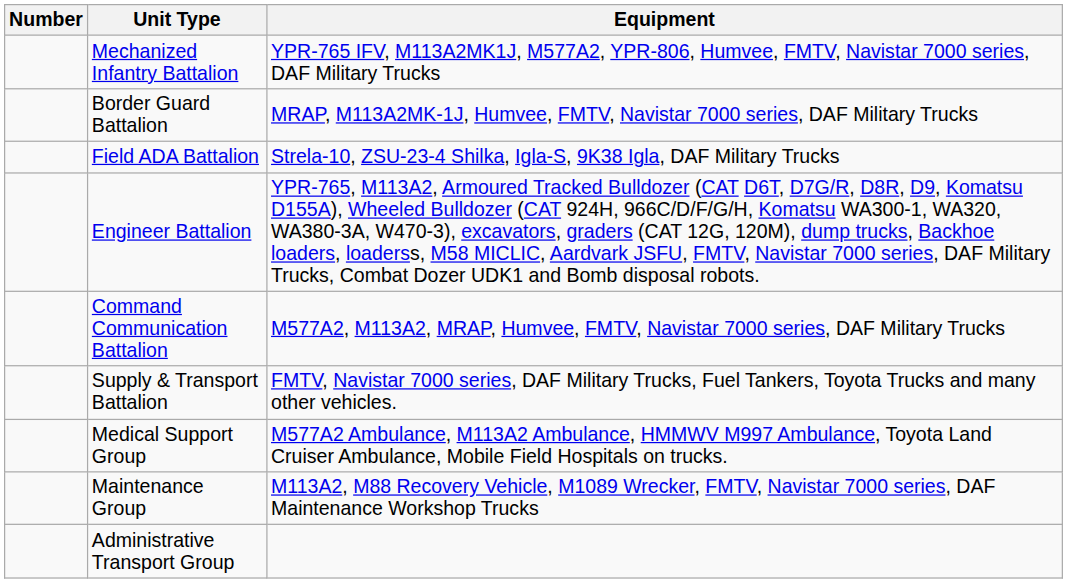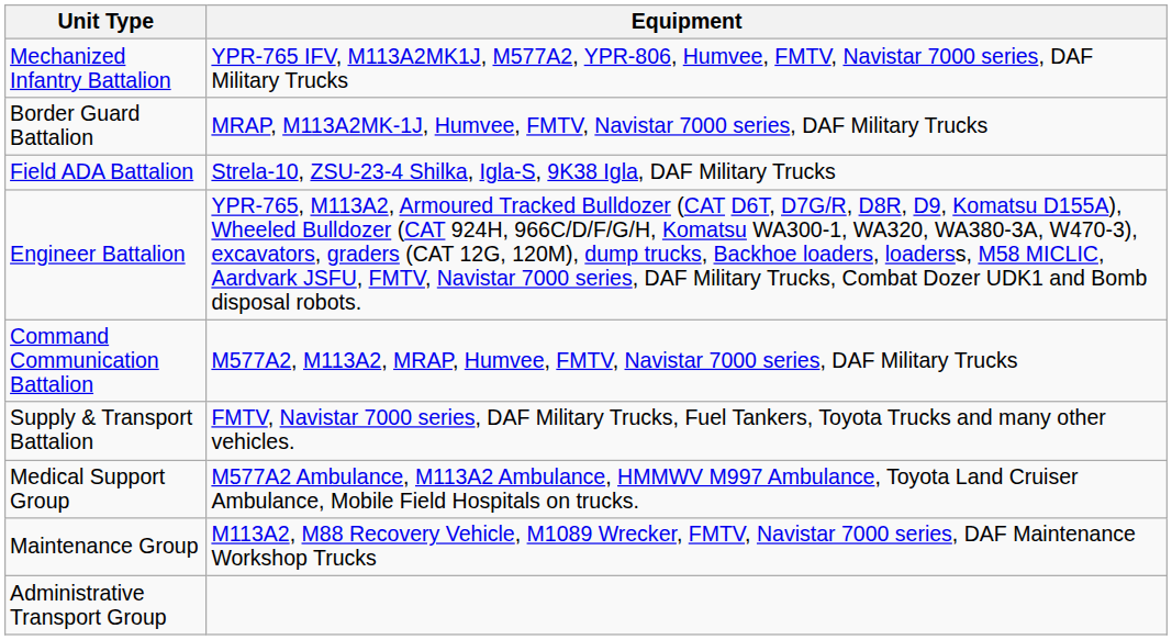- column: Number
